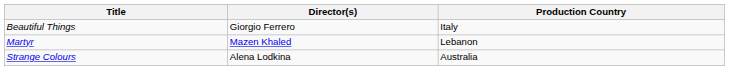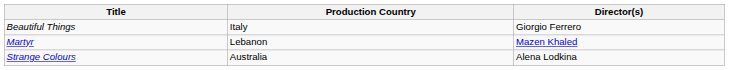columns swapped: Director(s) <-> Production Country
